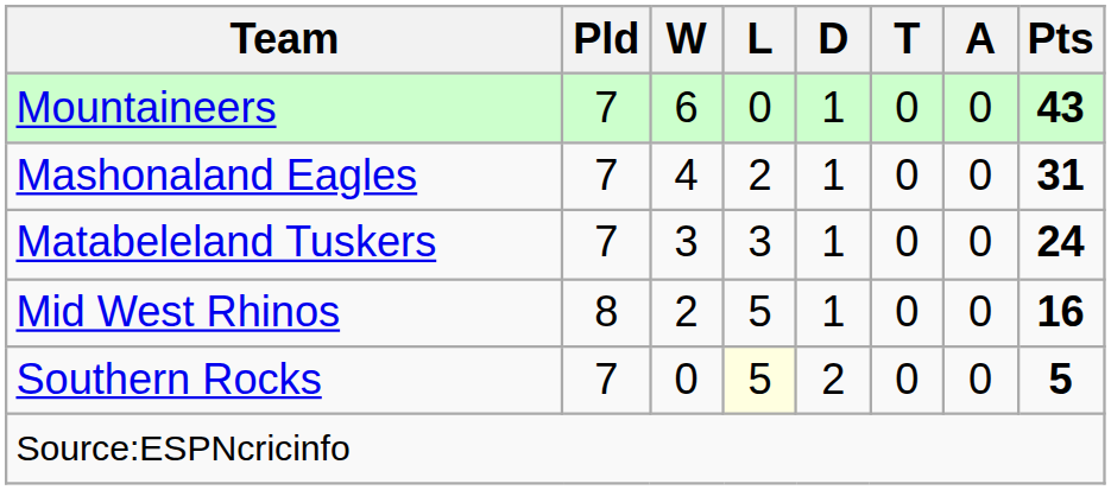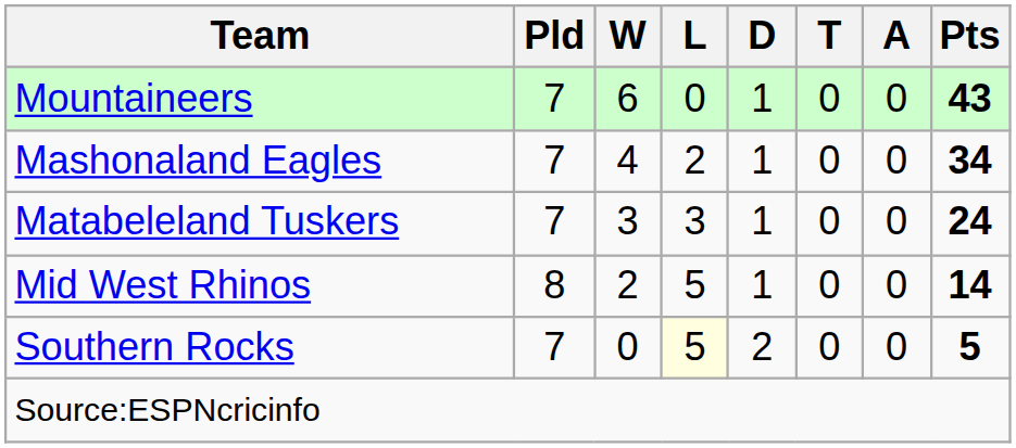Mashonaland Eagles | Pts: 31 -> 34
Mid West Rhinos | Pts: 16 -> 14
